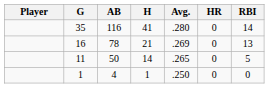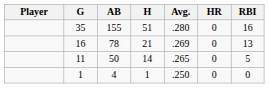35 | AB: 116 -> 155
35 | H: 41 -> 51
35 | RBI: 14 -> 16
